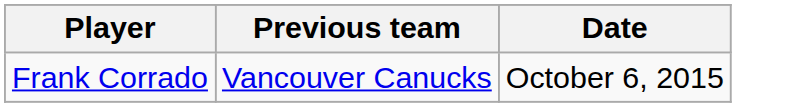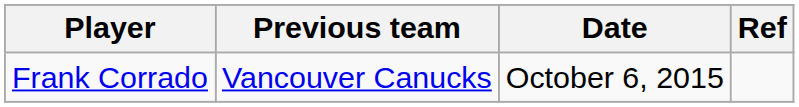+ column: Ref
